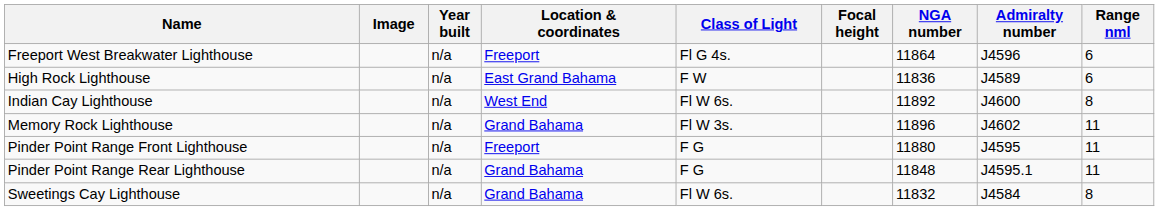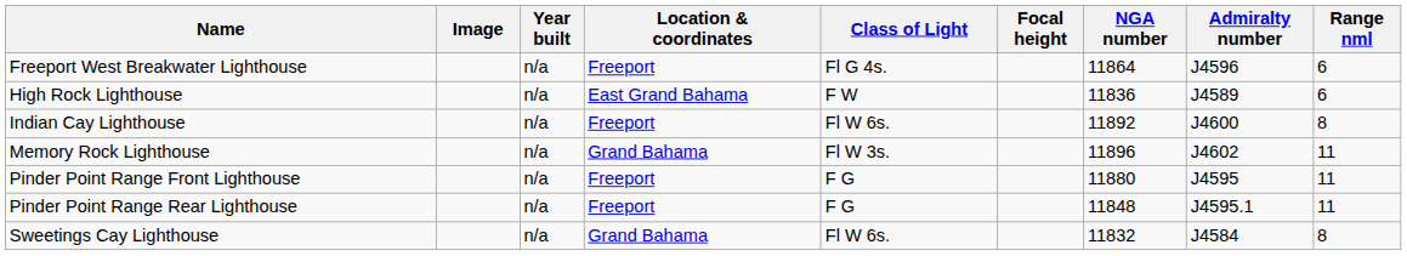Indian Cay Lighthouse | Location & coordinates: West End -> Freeport
Pinder Point Range Rear Lighthouse | Location & coordinates: Grand Bahama -> Freeport
